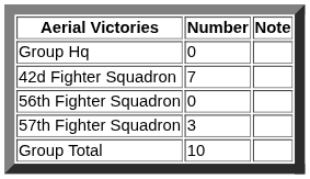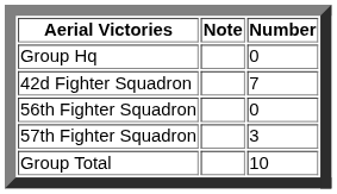columns swapped: Number <-> Note
